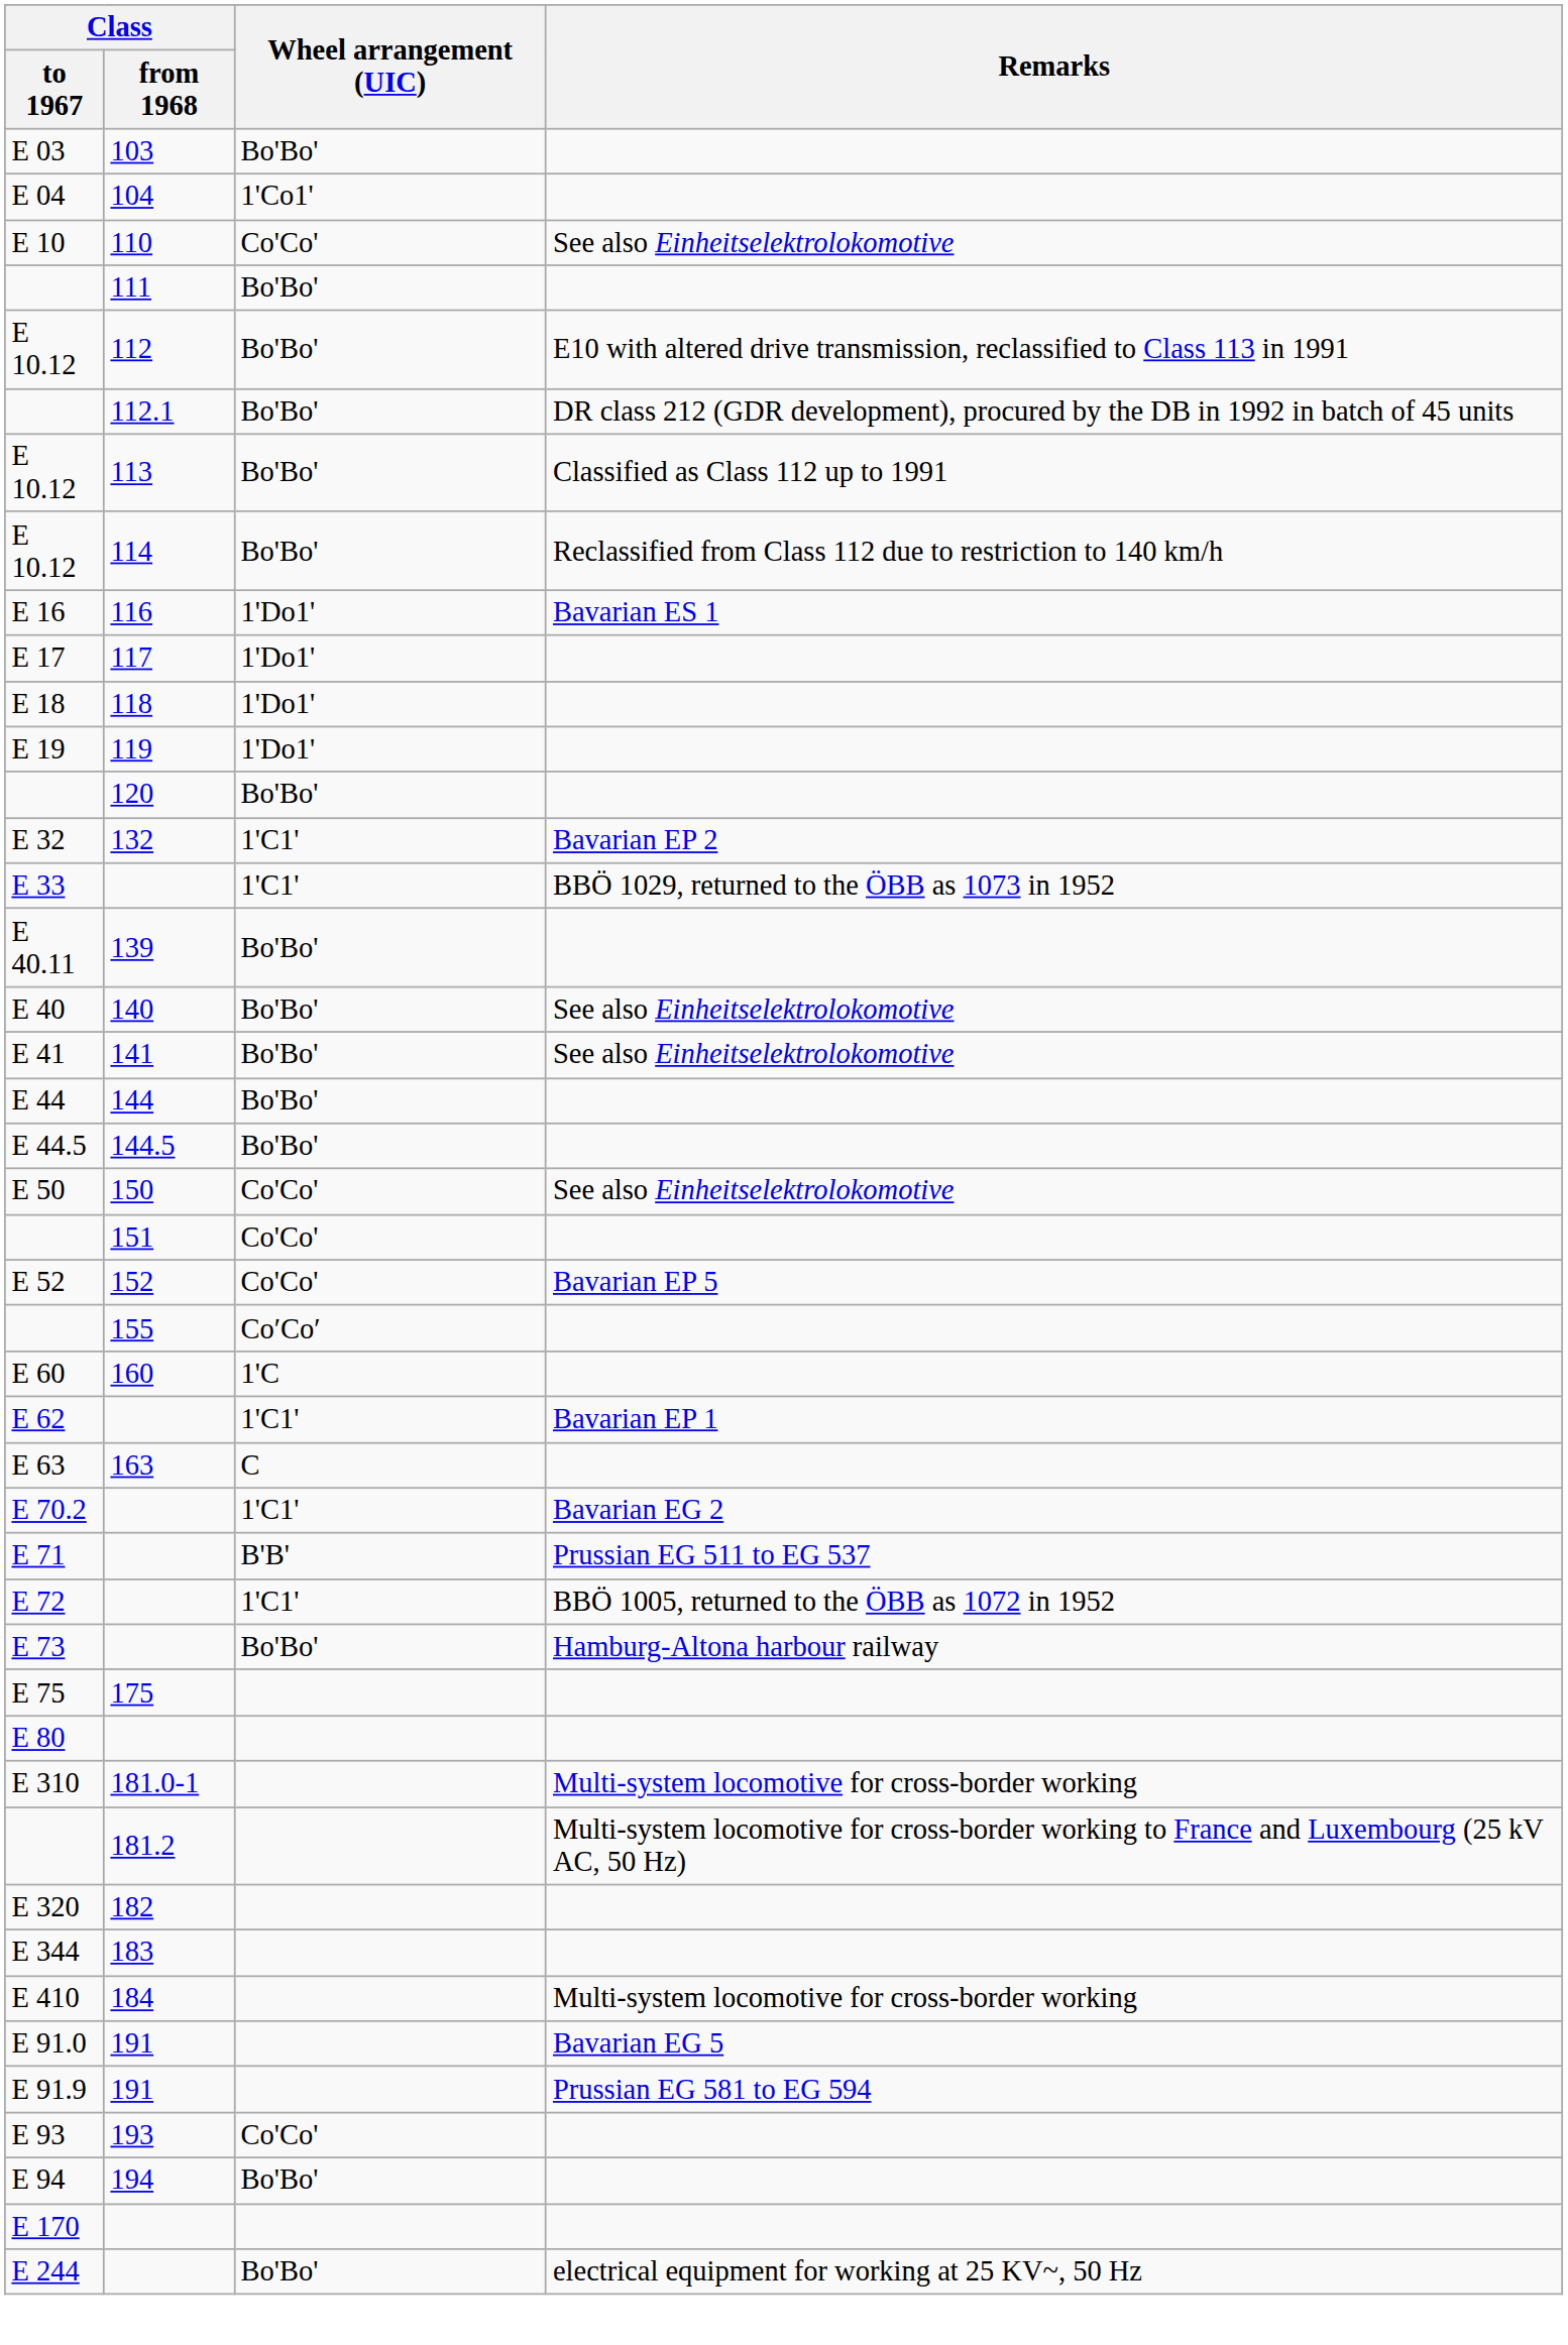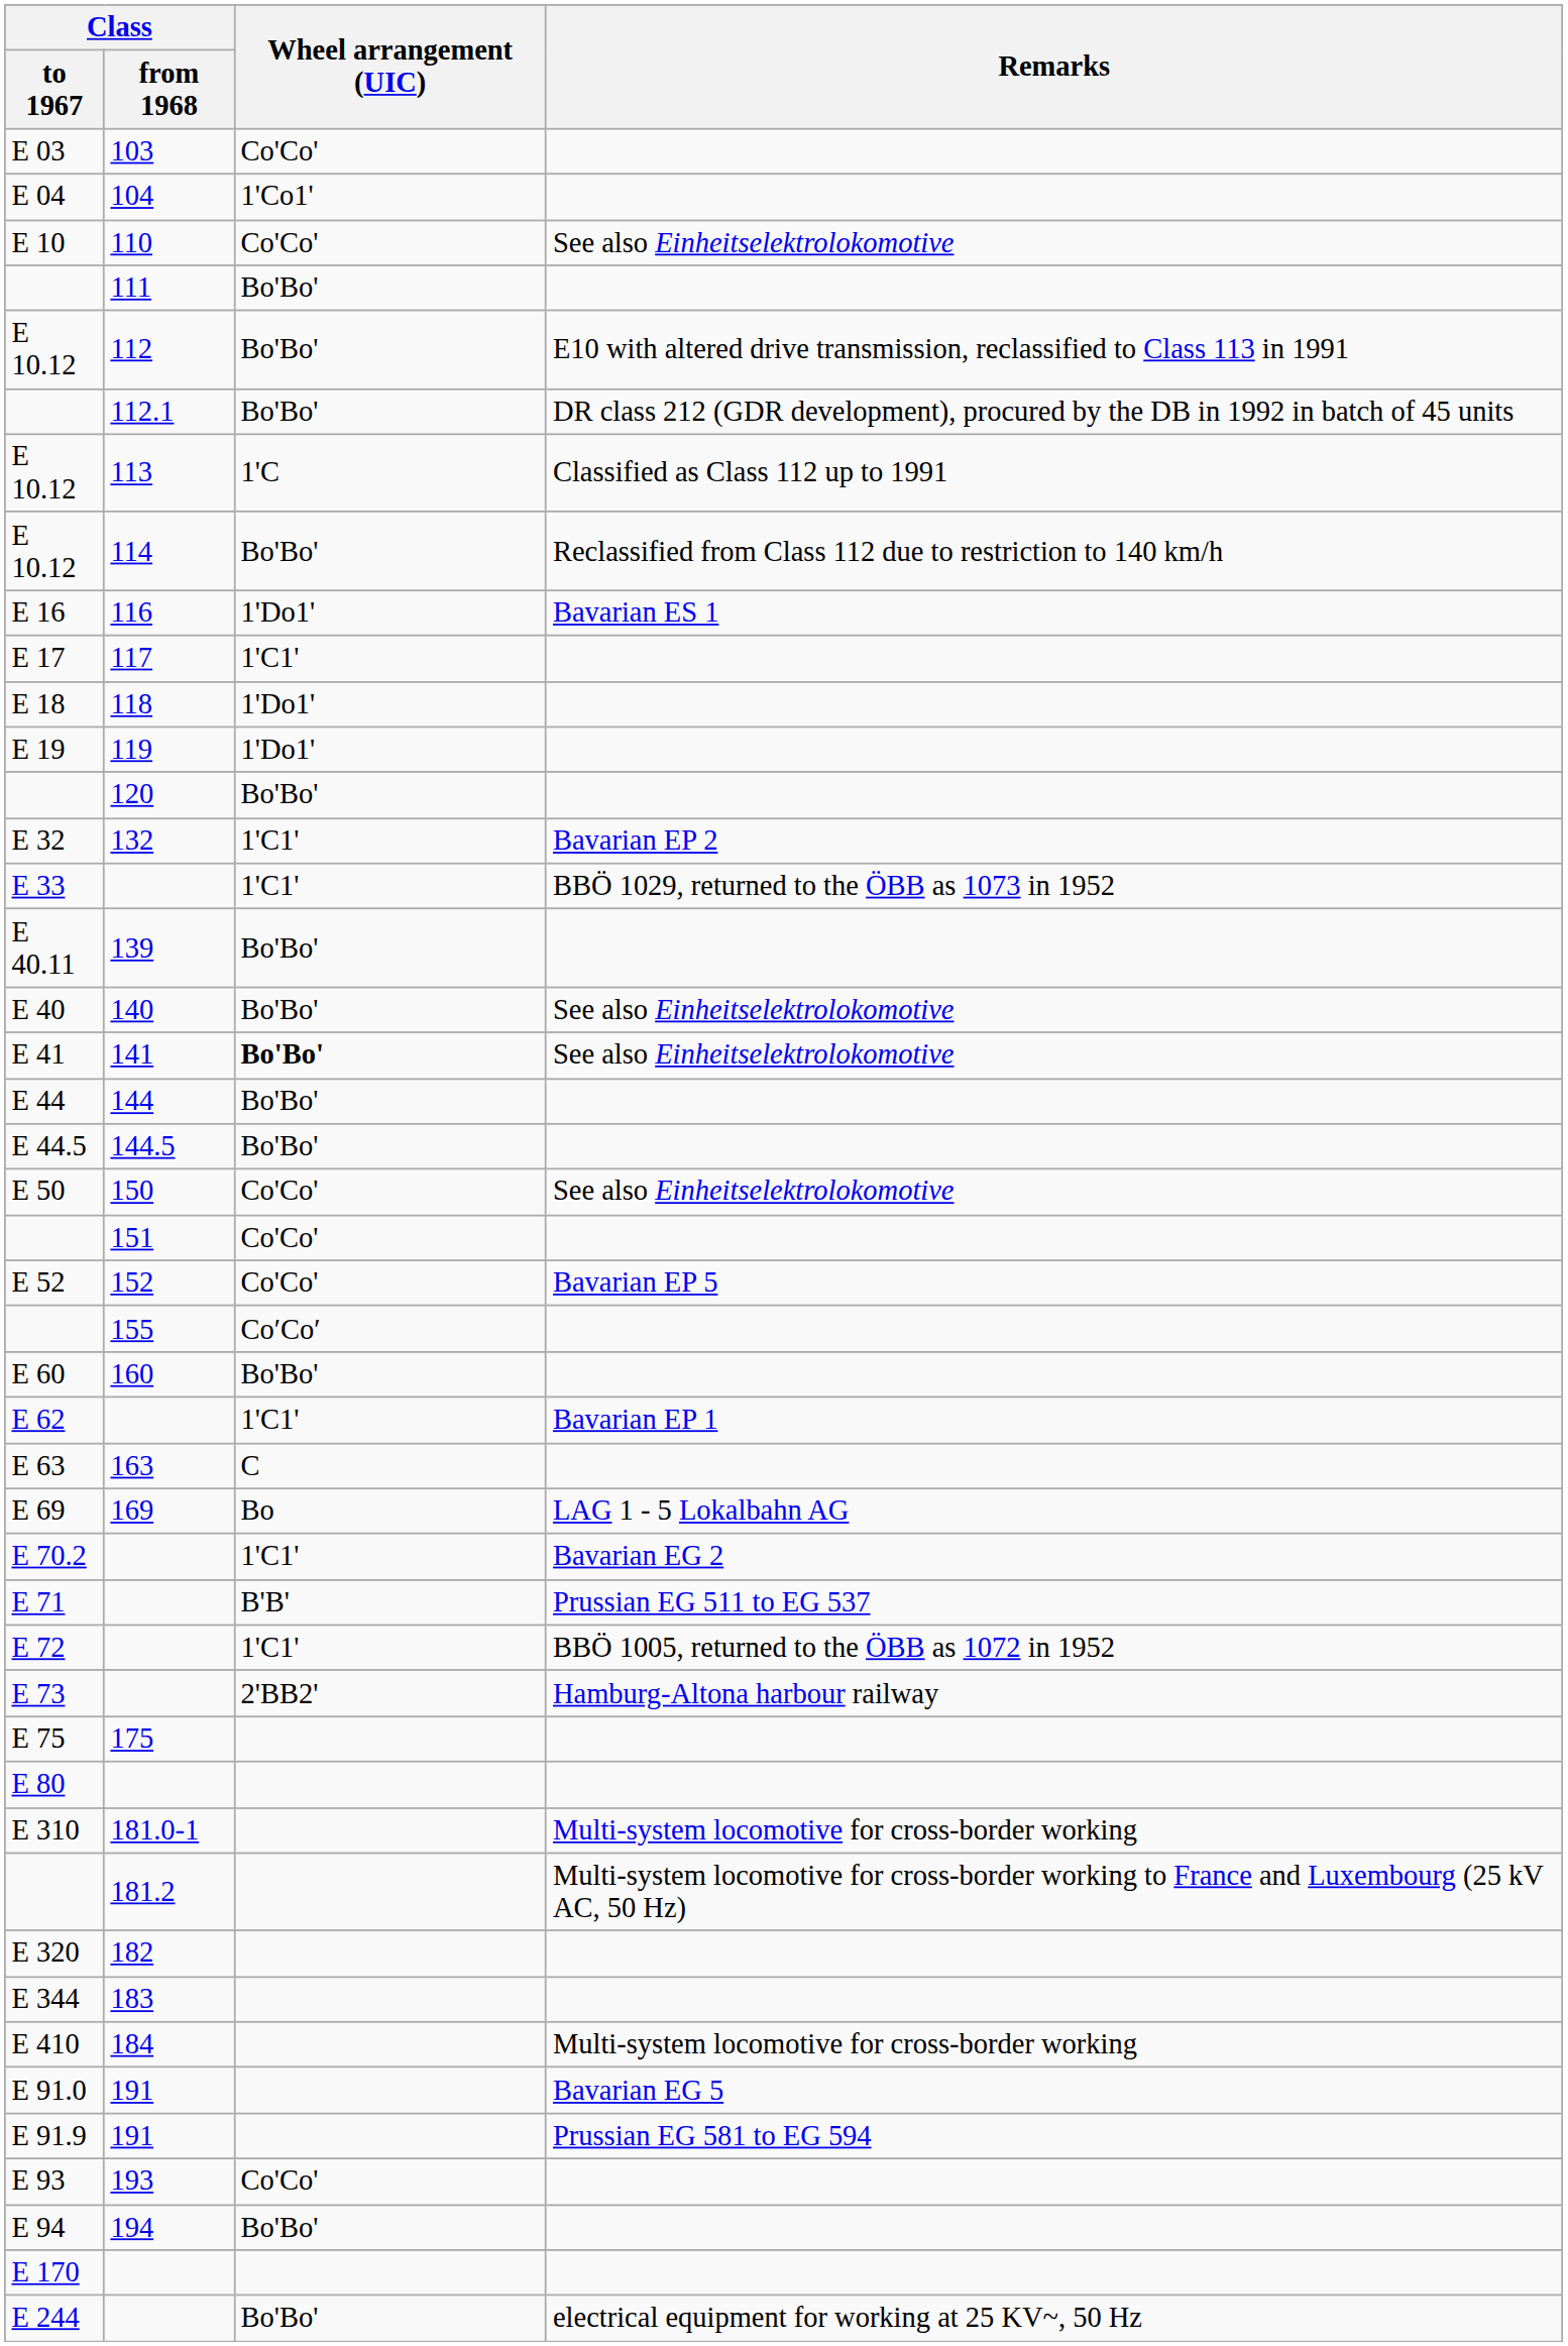E 03 | Wheel arrangement (UIC): Bo'Bo' -> Co'Co'
E 10.12 / 113 | Wheel arrangement (UIC): Bo'Bo' -> 1'C
E 17 | Wheel arrangement (UIC): 1'Do1' -> 1'C1'
E 41 | Wheel arrangement (UIC): normal -> bold
E 60 | Wheel arrangement (UIC): 1'C -> Bo'Bo'
+ row: E 69 | 169 | Bo | LAG 1 - 5 Lokalbahn AG
E 73 | Wheel arrangement (UIC): Bo'Bo' -> 2'BB2'
